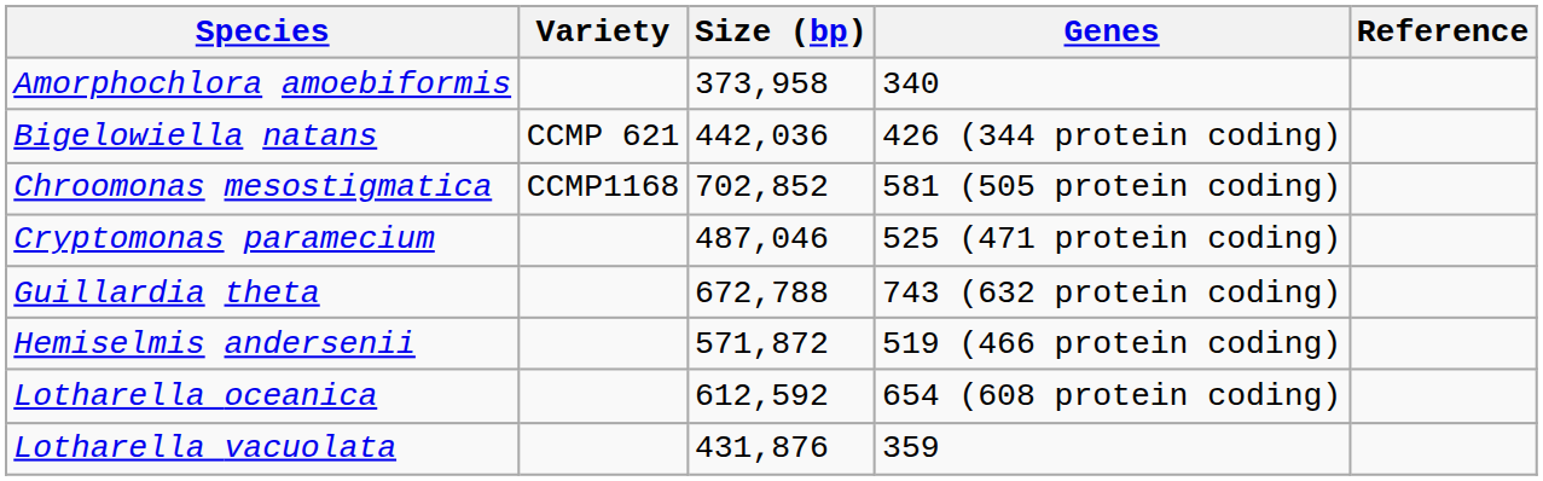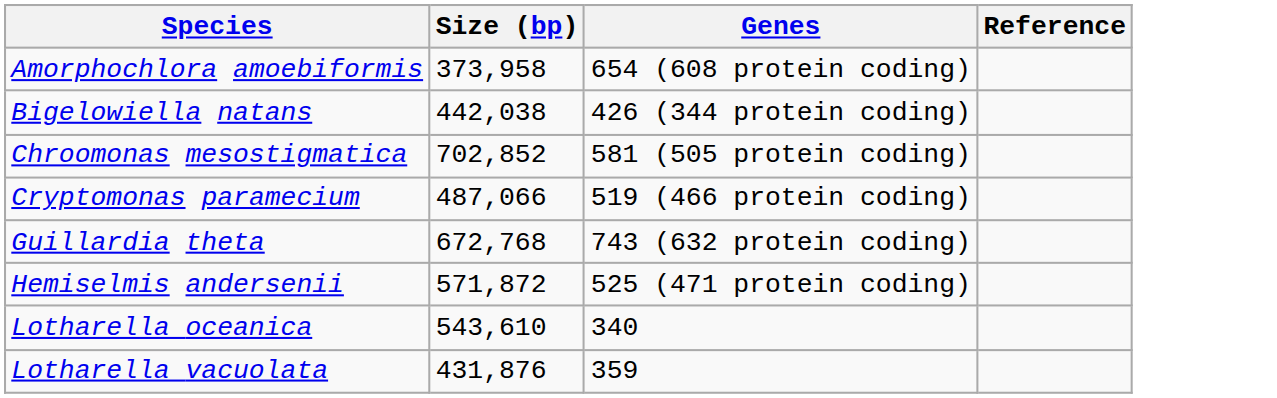- column: Variety | CCMP 621 | CCMP1168
Amorphochlora amoebiformis | Genes: 340 -> 654 (608 protein coding)
Bigelowiella natans | Size (bp): 442,036 -> 442,038
Cryptomonas paramecium | Size (bp): 487,046 -> 487,066
Cryptomonas paramecium | Genes: 525 (471 protein coding) -> 519 (466 protein coding)
Guillardia theta | Size (bp): 672,788 -> 672,768
Hemiselmis andersenii | Genes: 519 (466 protein coding) -> 525 (471 protein coding)
Lotharella oceanica | Size (bp): 612,592 -> 543,610
Lotharella oceanica | Genes: 654 (608 protein coding) -> 340
